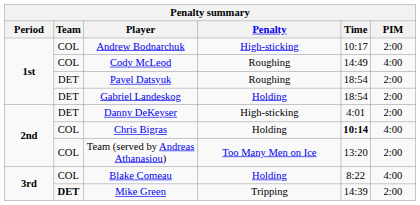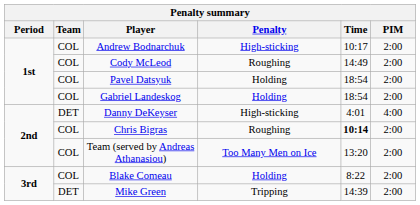Cody McLeod | PIM: 4:00 -> 2:00
Pavel Datsyuk | Team: DET -> COL
Pavel Datsyuk | Penalty: Roughing -> Holding
Gabriel Landeskog | Team: DET -> COL
Danny DeKeyser | PIM: 2:00 -> 4:00
Chris Bigras | Penalty: Holding -> Roughing
Chris Bigras | PIM: 4:00 -> 2:00
Blake Comeau | PIM: 4:00 -> 2:00
Mike Green | Team: bold -> normal
